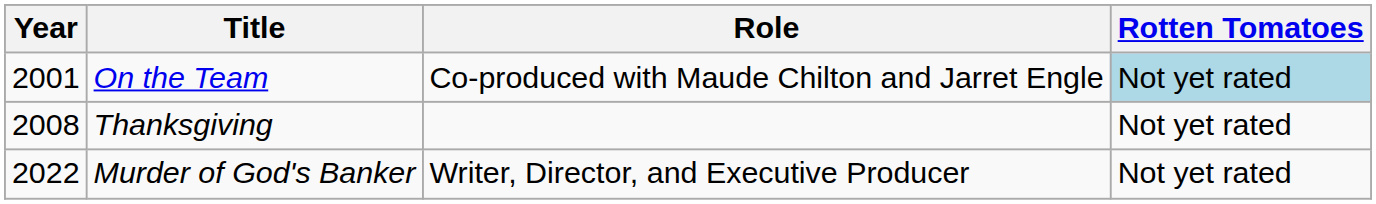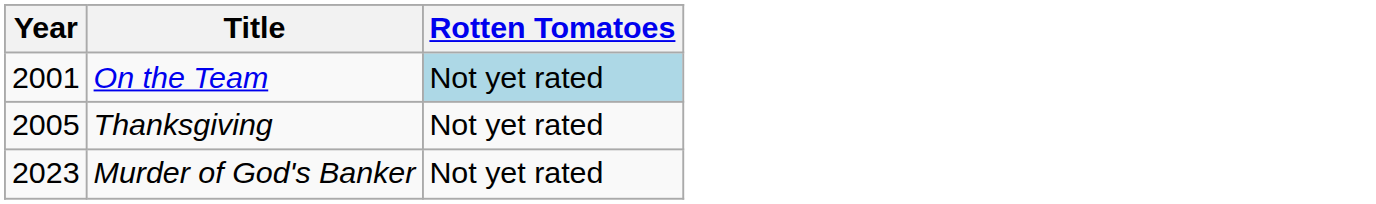- column: Role | Co-produced with Maude Chilton and Jarret Engle | Writer, Director, and Executive Producer
Thanksgiving | Year: 2008 -> 2005
Murder of God's Banker | Year: 2022 -> 2023
